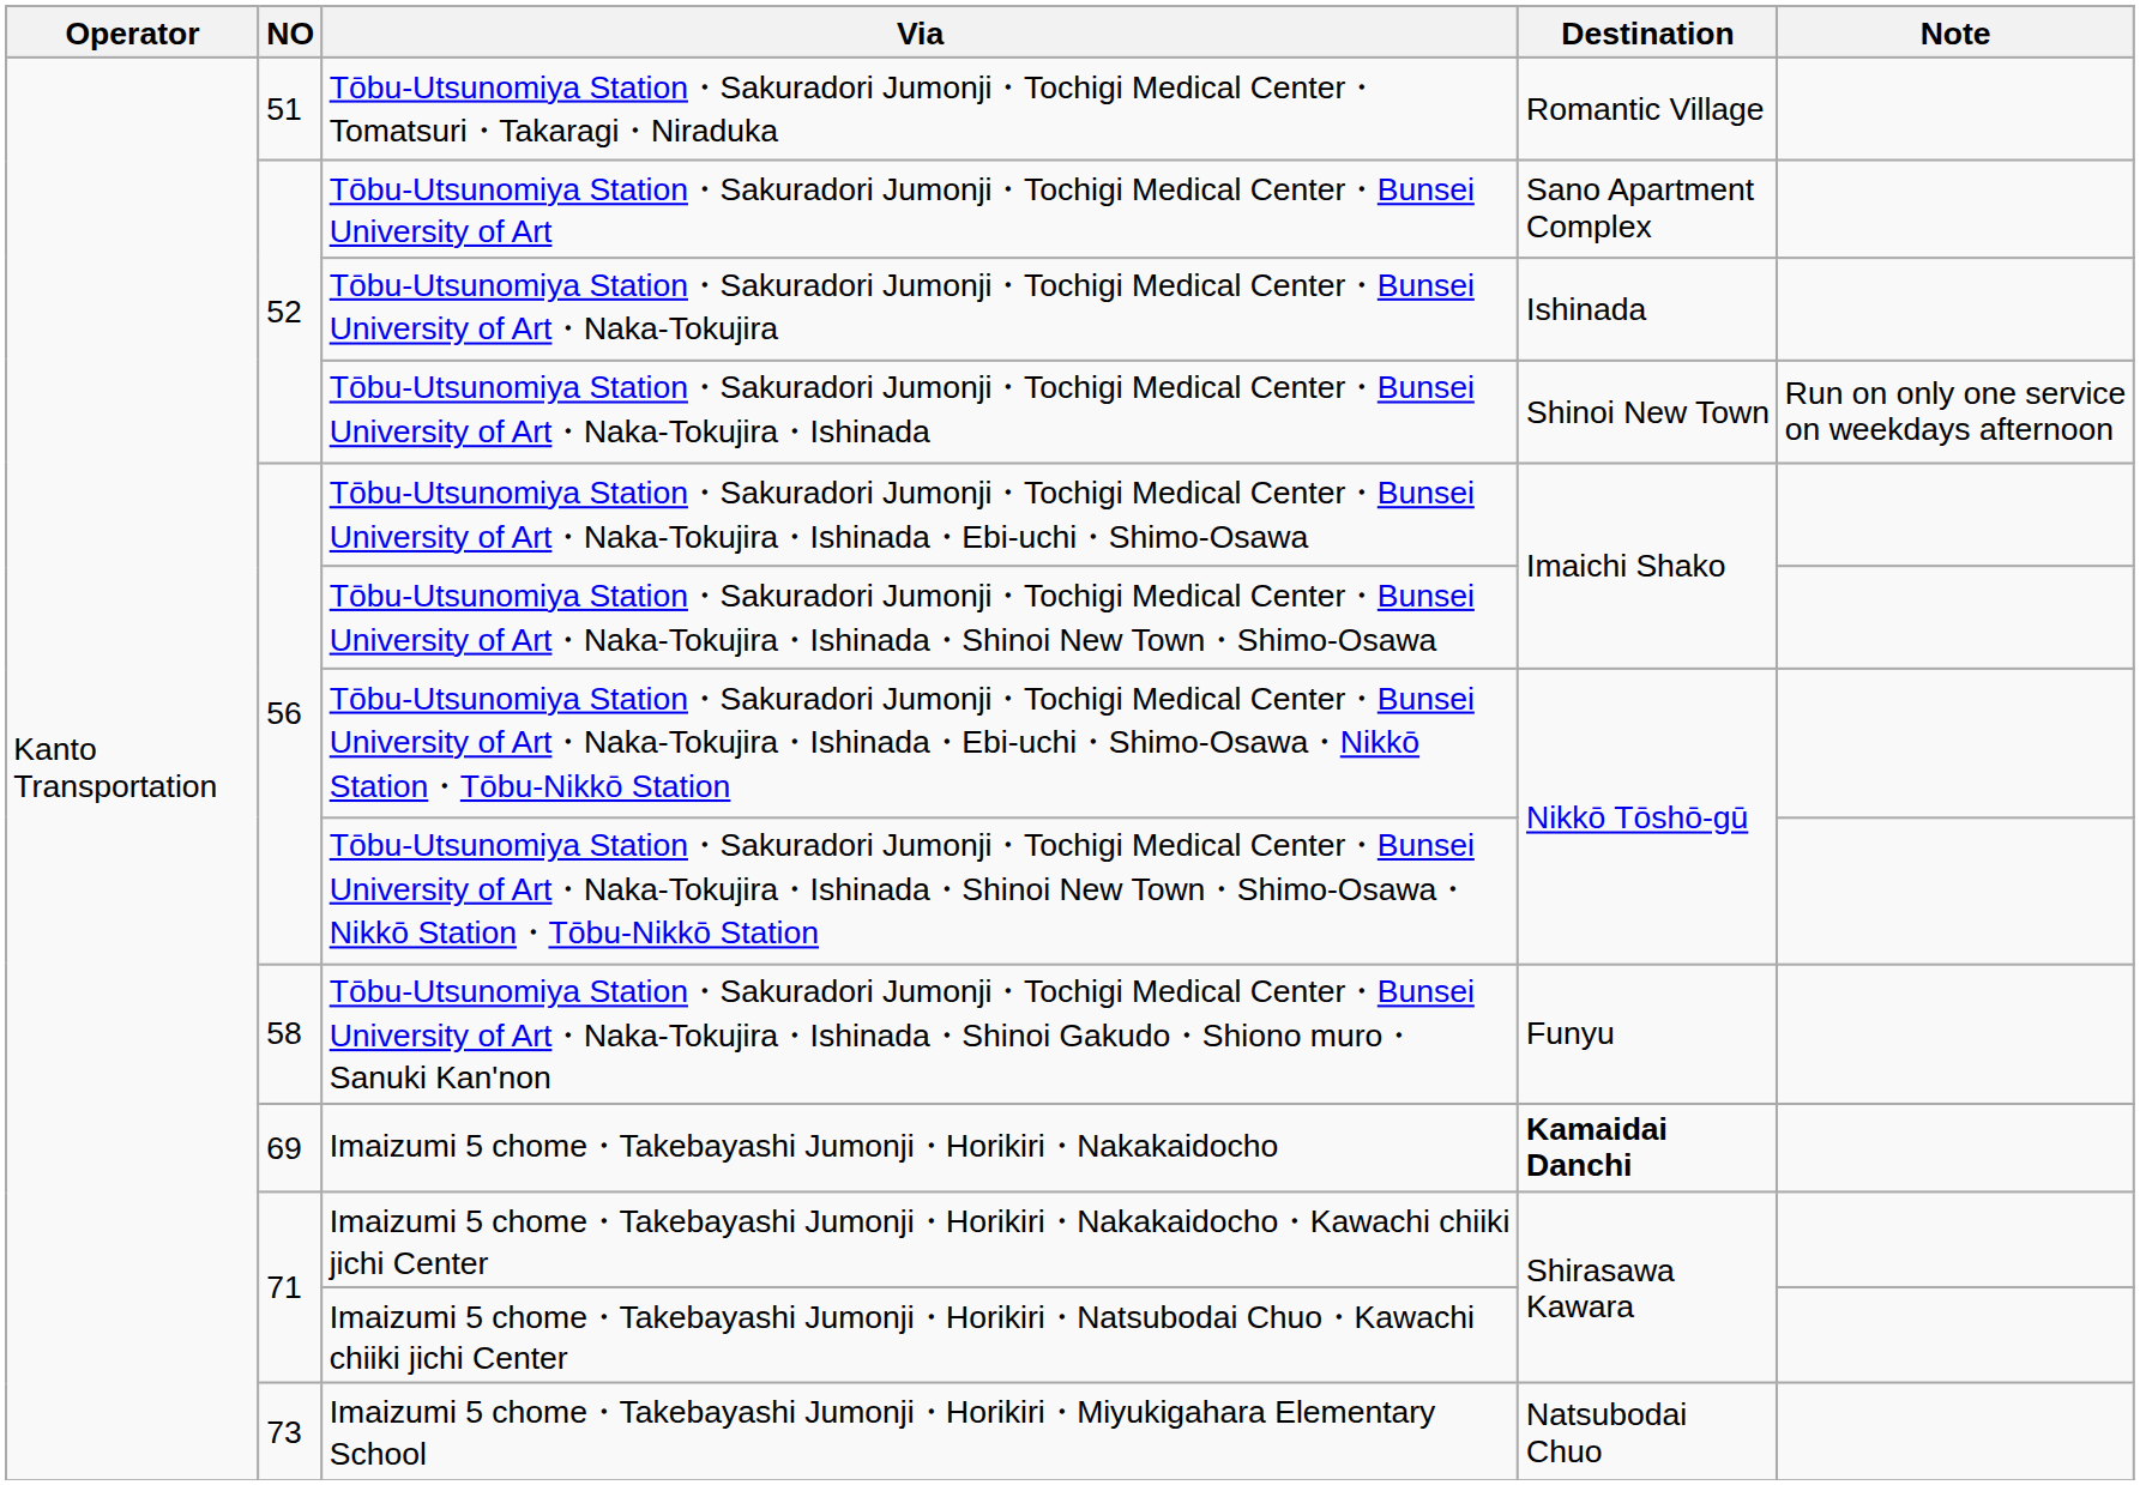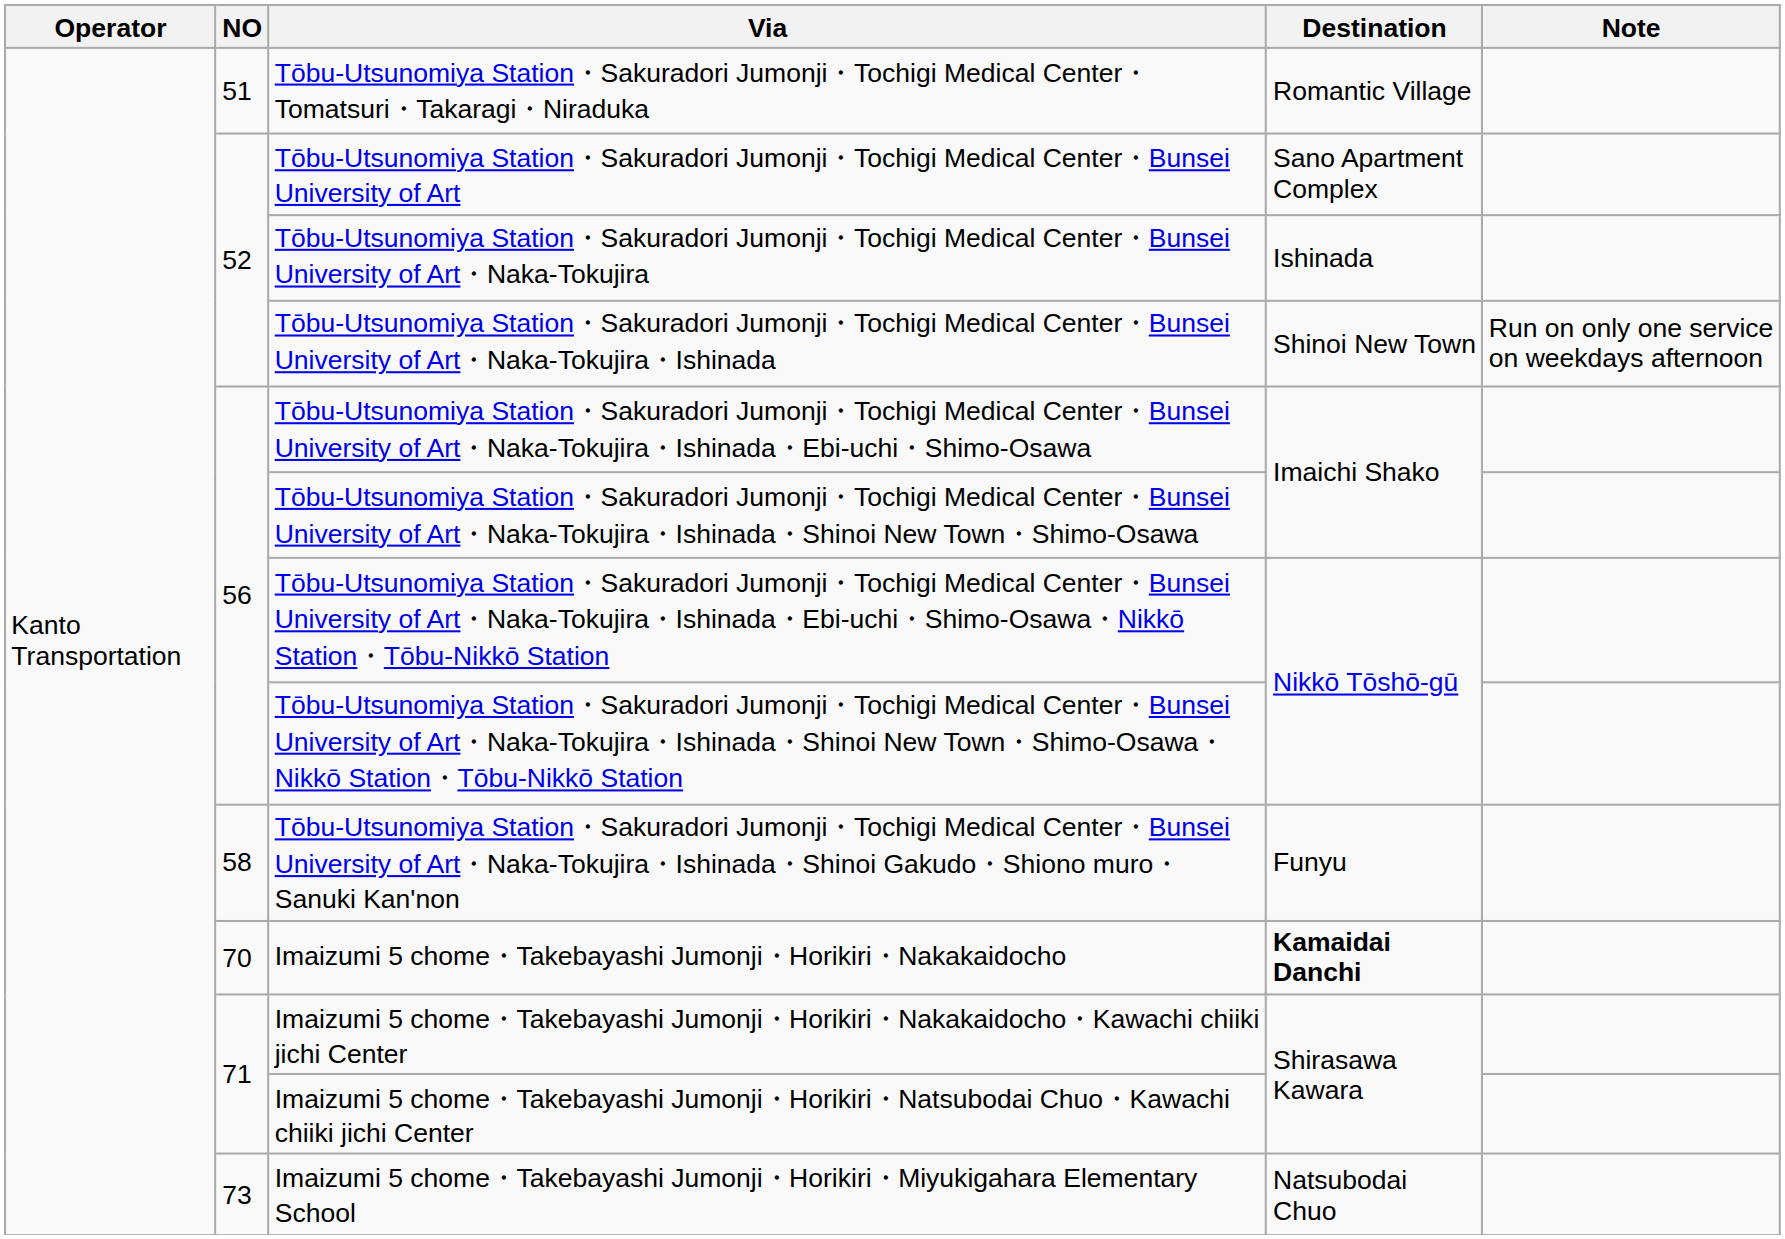Imaizumi 5 chome・Takebayashi Jumonji・Horikiri・Nakakaidocho | NO: 69 -> 70
